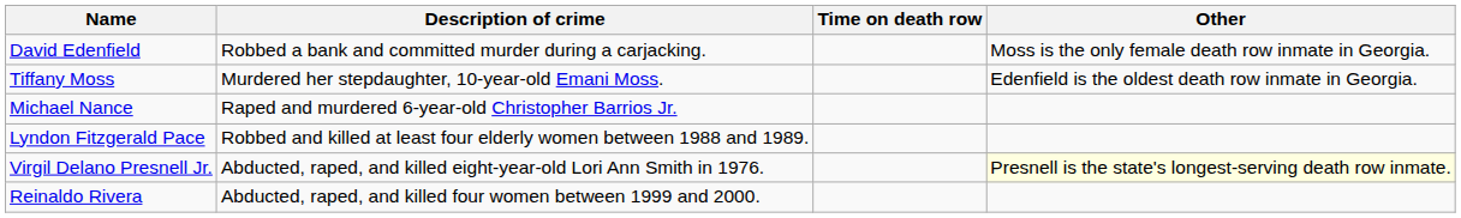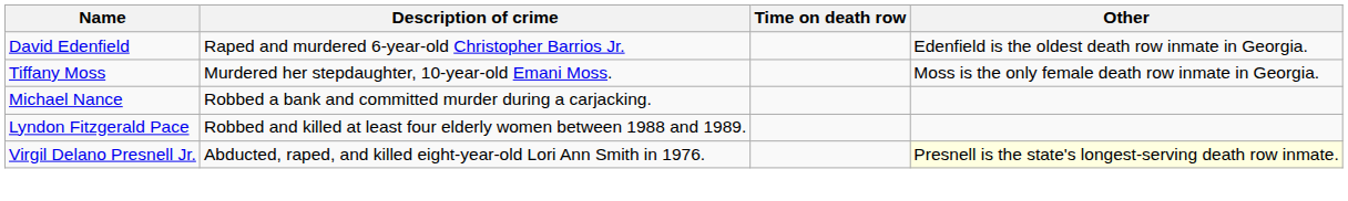David Edenfield | Description of crime: Robbed a bank and committed murder during a carjacking. -> Raped and murdered 6-year-old Christopher Barrios Jr.
David Edenfield | Other: Moss is the only female death row inmate in Georgia. -> Edenfield is the oldest death row inmate in Georgia.
Tiffany Moss | Other: Edenfield is the oldest death row inmate in Georgia. -> Moss is the only female death row inmate in Georgia.
Michael Nance | Description of crime: Raped and murdered 6-year-old Christopher Barrios Jr. -> Robbed a bank and committed murder during a carjacking.
- row: Reinaldo Rivera | Abducted, raped, and killed four women between 1999 and 2000.
